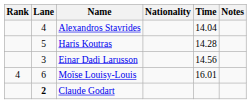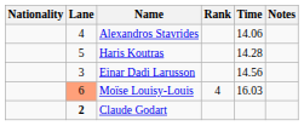columns swapped: Rank <-> Nationality
Alexandros Stavrides | Time: 14.04 -> 14.06
Moïse Louisy-Louis | Lane: no background -> lightsalmon background
Moïse Louisy-Louis | Time: 16.01 -> 16.03
